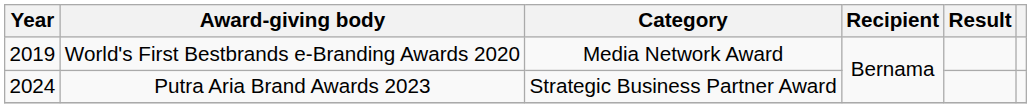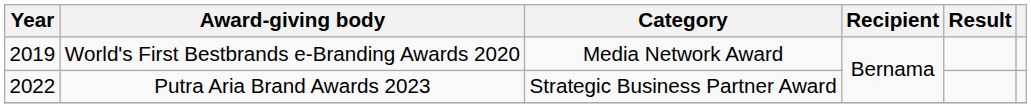Putra Aria Brand Awards 2023 | Year: 2024 -> 2022
